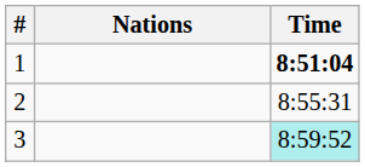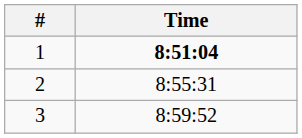- column: Nations
3 | Time: paleturquoise background -> no background
